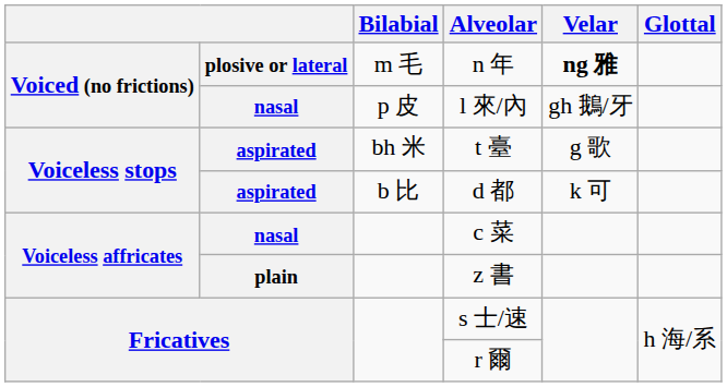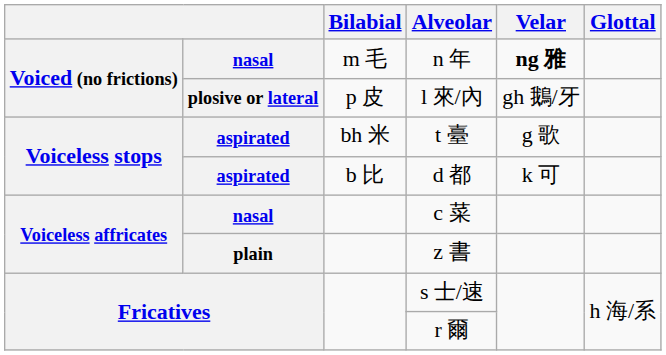n 年 | column 2: plosive or lateral -> nasal
l 來/內 | column 2: nasal -> plosive or lateral
